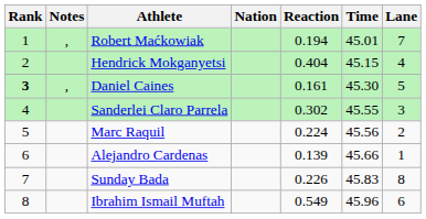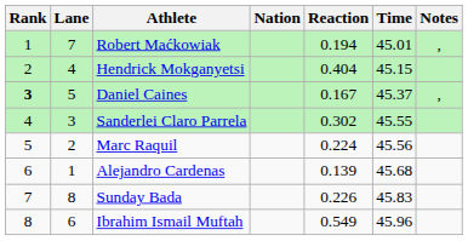columns swapped: Lane <-> Notes
Daniel Caines | Reaction: 0.161 -> 0.167
Daniel Caines | Time: 45.30 -> 45.37
Alejandro Cardenas | Time: 45.66 -> 45.68
